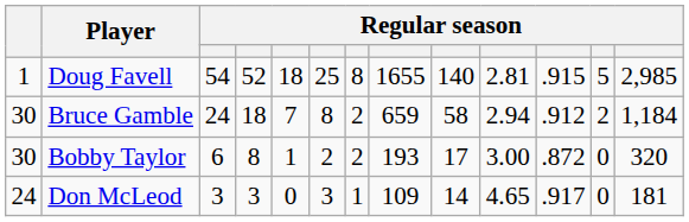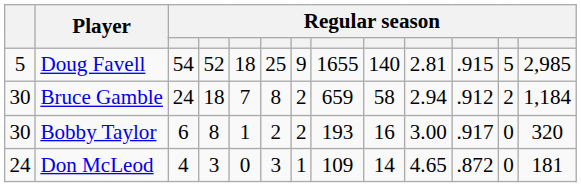Doug Favell | column 1: 1 -> 5
Doug Favell | column 7: 8 -> 9
Bobby Taylor | column 9: 17 -> 16
Bobby Taylor | column 11: .872 -> .917
Don McLeod | column 3: 3 -> 4
Don McLeod | column 11: .917 -> .872
